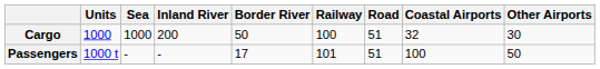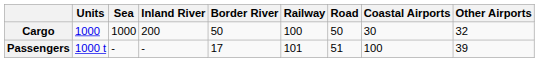Cargo | Road: 51 -> 50
Cargo | Coastal Airports: 32 -> 30
Cargo | Other Airports: 30 -> 32
Passengers | Other Airports: 50 -> 39
